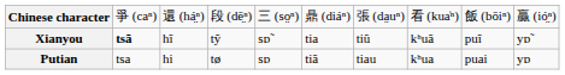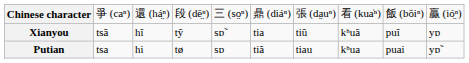Xianyou | column 2: bold -> normal
Xianyou | column 10: yɒ̃ -> yɒ
Putian | column 10: yɒ -> yɒ̃
